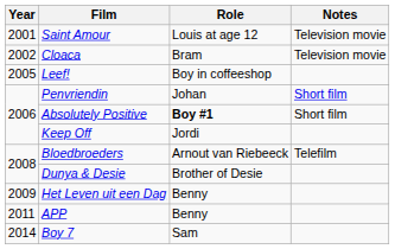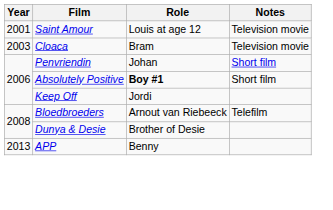Cloaca | Year: 2002 -> 2003
- row: 2005 | Leef! | Boy in coffeeshop
- row: 2009 | Het Leven uit een Dag | Benny
APP | Year: 2011 -> 2013
- row: 2014 | Boy 7 | Sam
